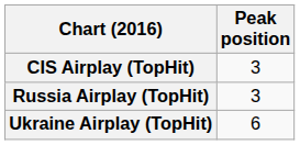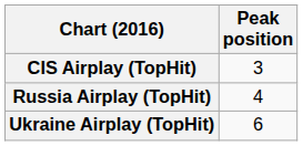Russia Airplay (TopHit) | Peak position: 3 -> 4
